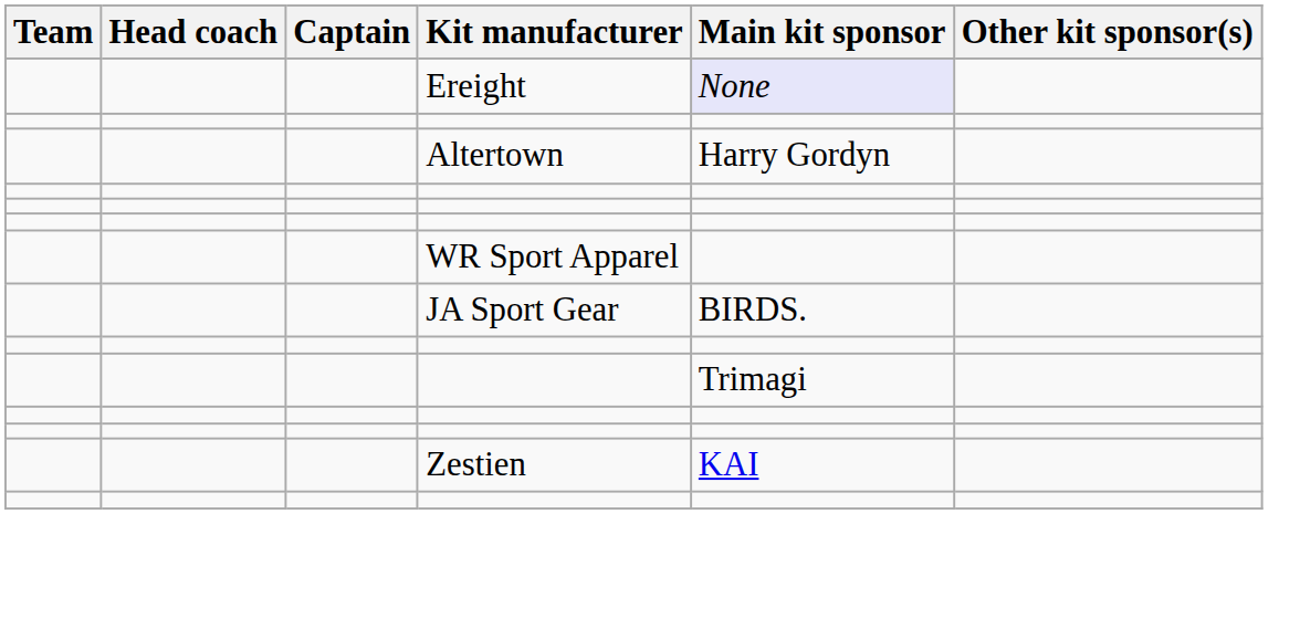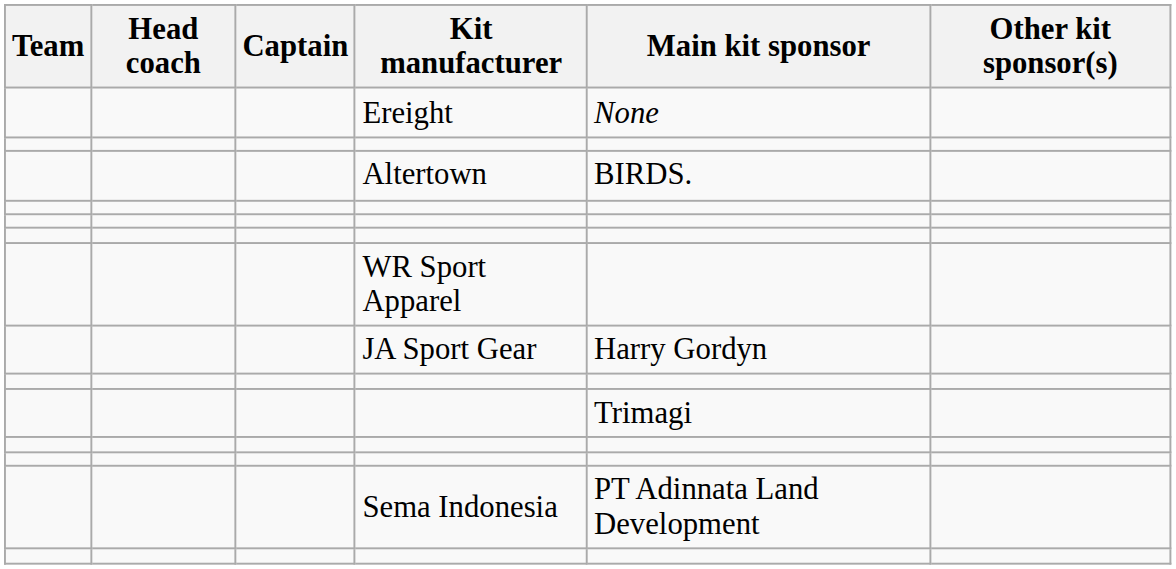Ereight | Main kit sponsor: lavender background -> no background
Altertown | Main kit sponsor: Harry Gordyn -> BIRDS.
JA Sport Gear | Main kit sponsor: BIRDS. -> Harry Gordyn
- row: Zestien | KAI
+ row: Sema Indonesia | PT Adinnata Land Development
